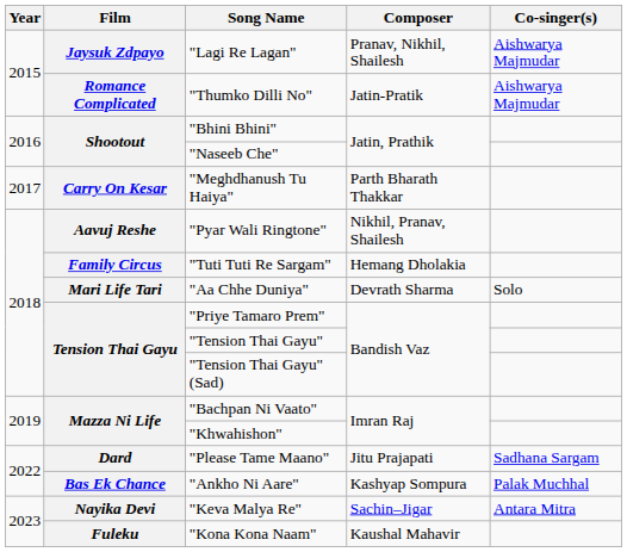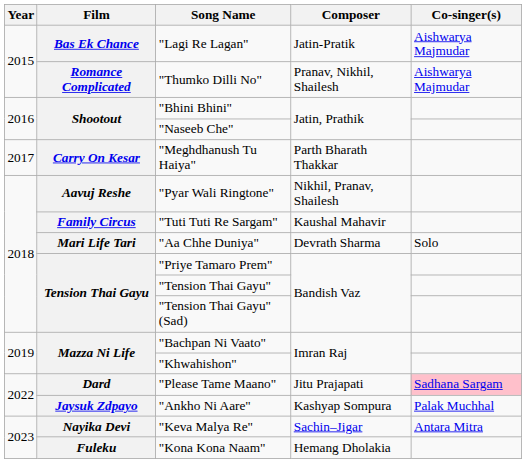"Lagi Re Lagan" | Film: Jaysuk Zdpayo -> Bas Ek Chance
"Lagi Re Lagan" | Composer: Pranav, Nikhil, Shailesh -> Jatin-Pratik
"Thumko Dilli No" | Composer: Jatin-Pratik -> Pranav, Nikhil, Shailesh
"Tuti Tuti Re Sargam" | Composer: Hemang Dholakia -> Kaushal Mahavir
"Please Tame Maano" | Co-singer(s): no background -> pink background
"Ankho Ni Aare" | Film: Bas Ek Chance -> Jaysuk Zdpayo
"Kona Kona Naam" | Composer: Kaushal Mahavir -> Hemang Dholakia
